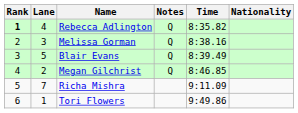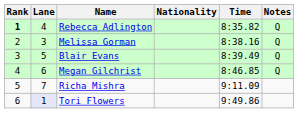columns swapped: Nationality <-> Notes
Megan Gilchrist | Lane: 2 -> 6
Tori Flowers | Lane: no background -> lavender background
